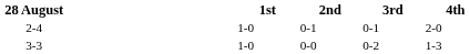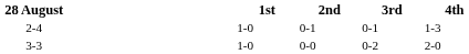2-4 | 4th: 2-0 -> 1-3
3-3 | 4th: 1-3 -> 2-0
